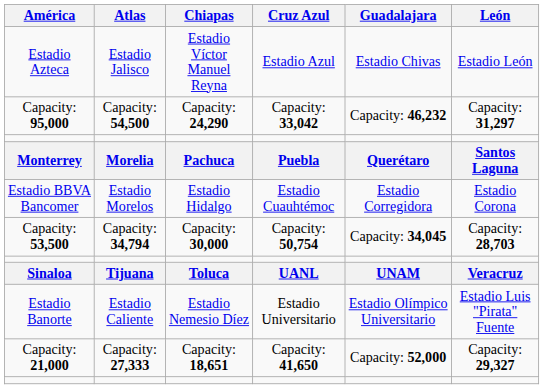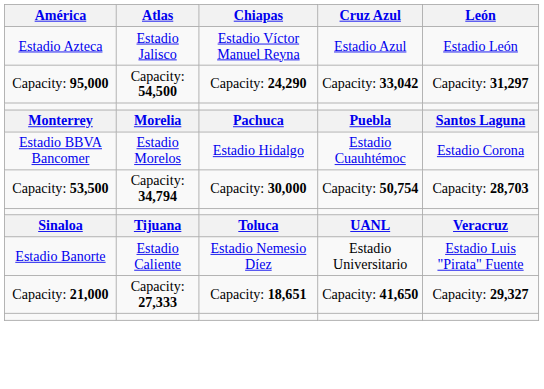- column: Guadalajara | Estadio Chivas | Capacity: 46,232 | Querétaro | Estadio Corregidora | Capacity: 34,045 | UNAM | Estadio Olímpico Universitario | Capacity: 52,000
